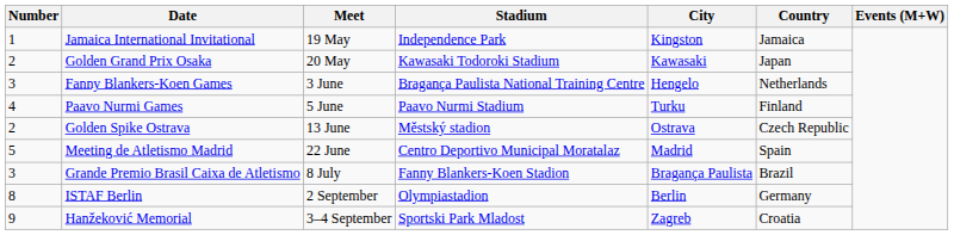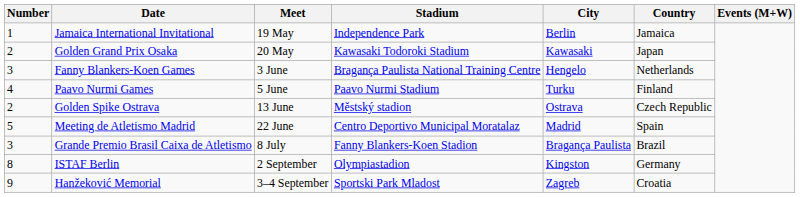Jamaica International Invitational | City: Kingston -> Berlin
ISTAF Berlin | City: Berlin -> Kingston
